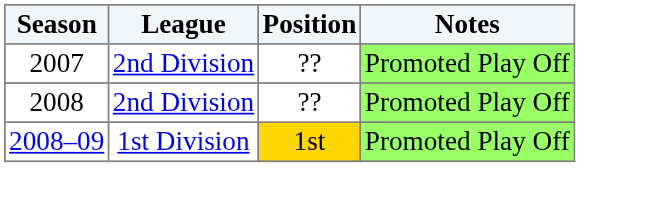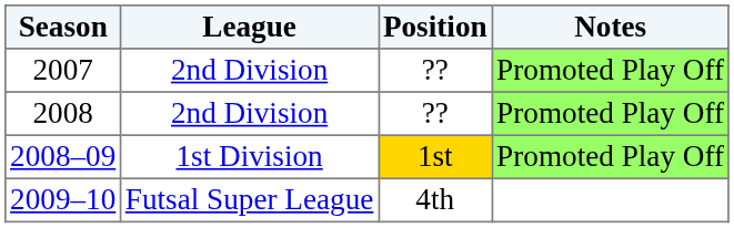+ row: 2009–10 | Futsal Super League | 4th
